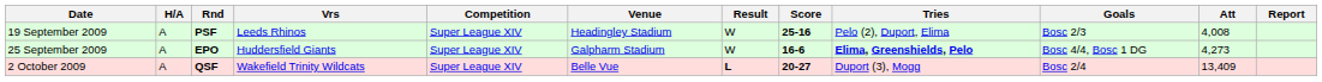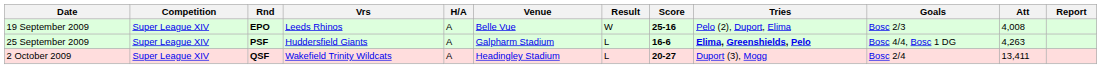columns swapped: Competition <-> H/A
19 September 2009 | Rnd: PSF -> EPO
19 September 2009 | Venue: Headingley Stadium -> Belle Vue
25 September 2009 | Rnd: EPO -> PSF
25 September 2009 | Result: W -> L
25 September 2009 | Att: 4,273 -> 4,263
2 October 2009 | Venue: Belle Vue -> Headingley Stadium
2 October 2009 | Result: bold -> normal
2 October 2009 | Att: 13,409 -> 13,411
